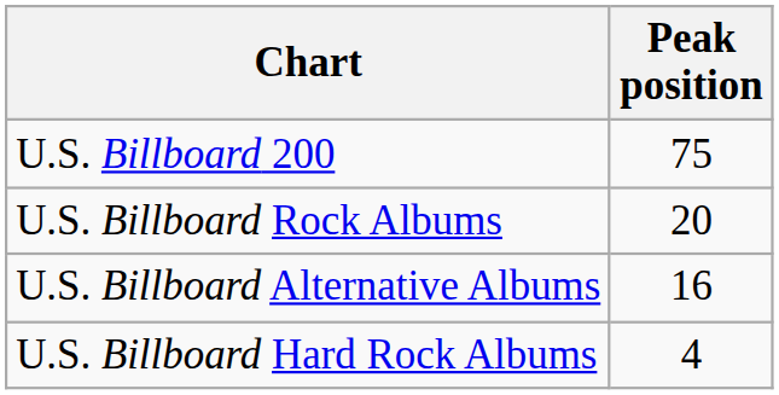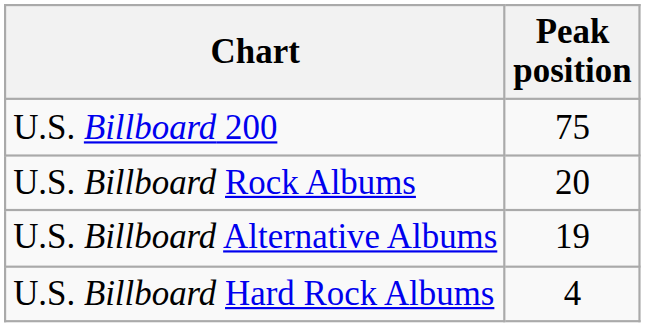U.S. Billboard Alternative Albums | Peak position: 16 -> 19
